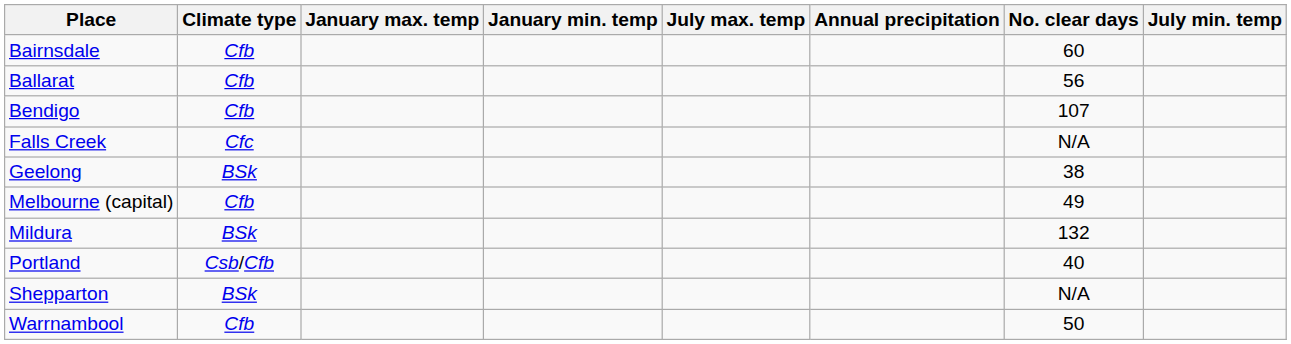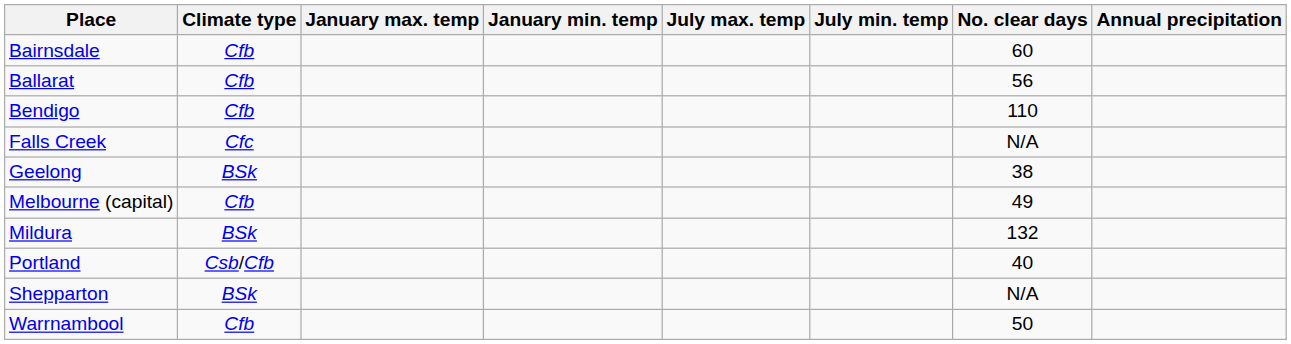columns swapped: July min. temp <-> Annual precipitation
Bendigo | No. clear days: 107 -> 110
